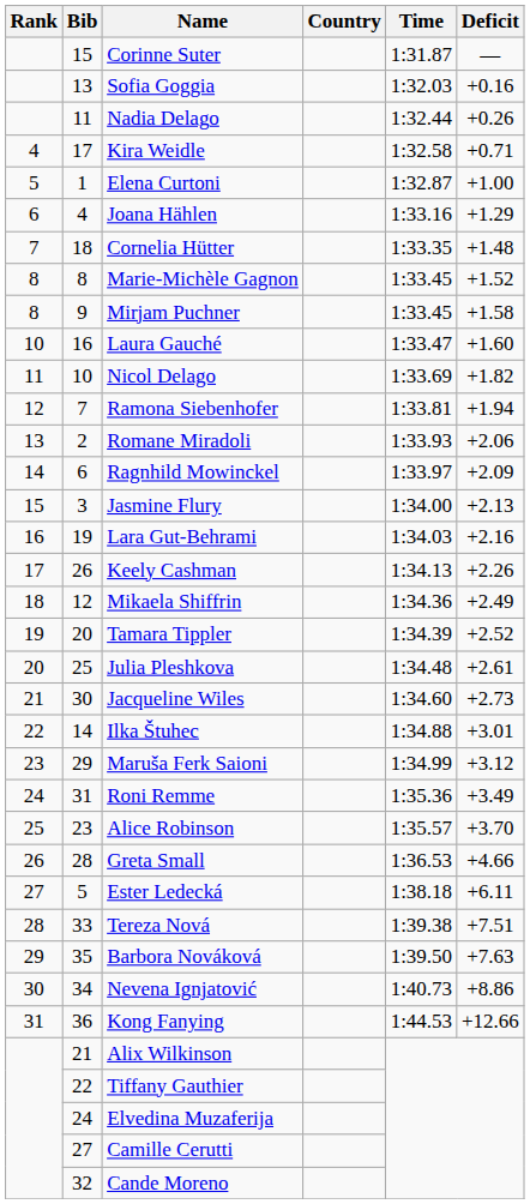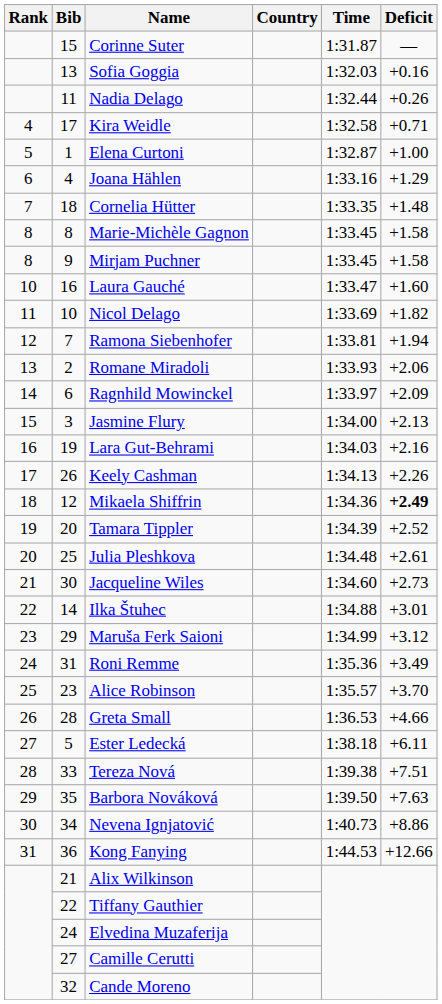Marie-Michèle Gagnon | Deficit: +1.52 -> +1.58
Mikaela Shiffrin | Deficit: normal -> bold
